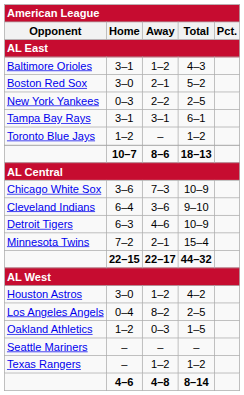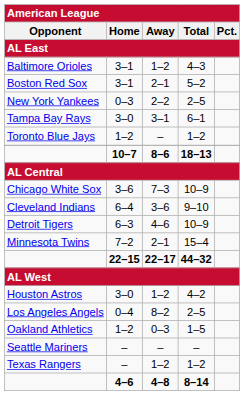Boston Red Sox | Home: 3–0 -> 3–1
Tampa Bay Rays | Home: 3–1 -> 3–0
